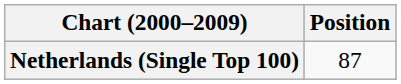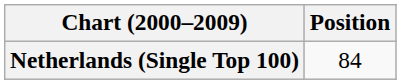Netherlands (Single Top 100) | Position: 87 -> 84
